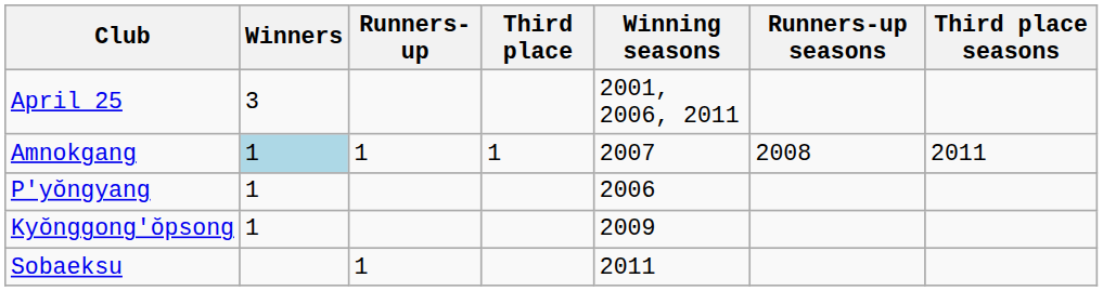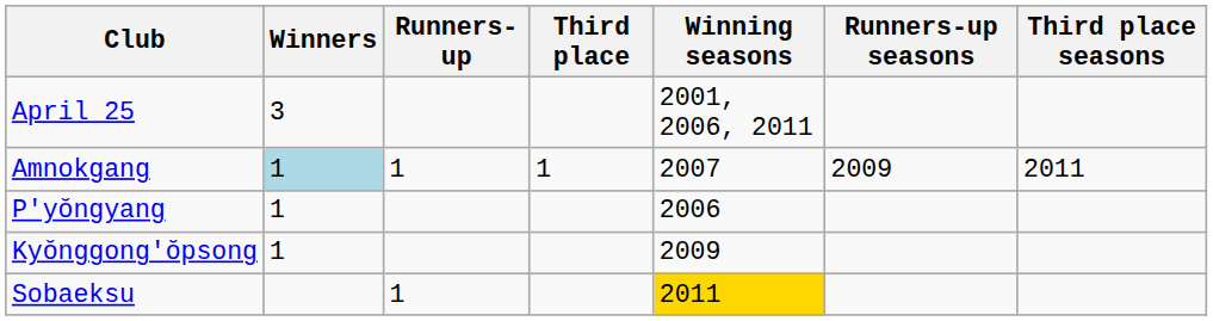Amnokgang | Runners-up seasons: 2008 -> 2009
Sobaeksu | Winning seasons: no background -> gold background
